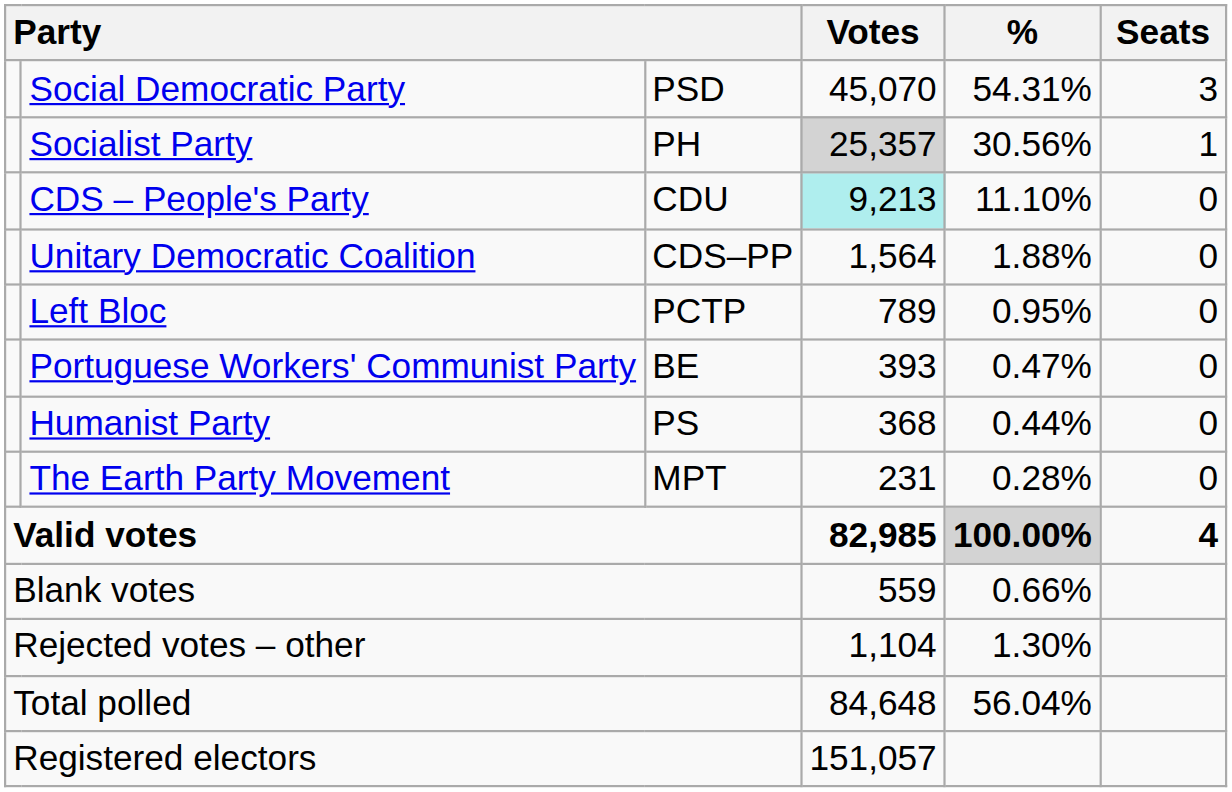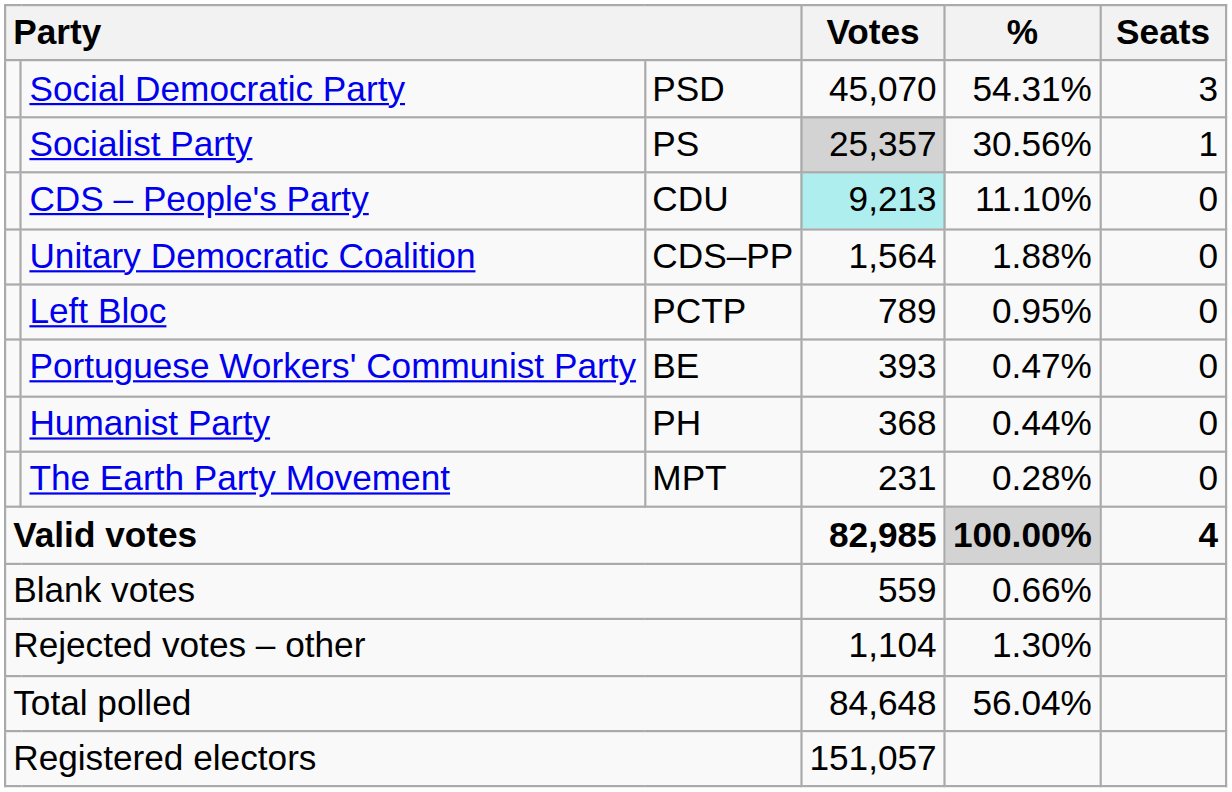Socialist Party | column 3: PH -> PS
Humanist Party | column 3: PS -> PH
